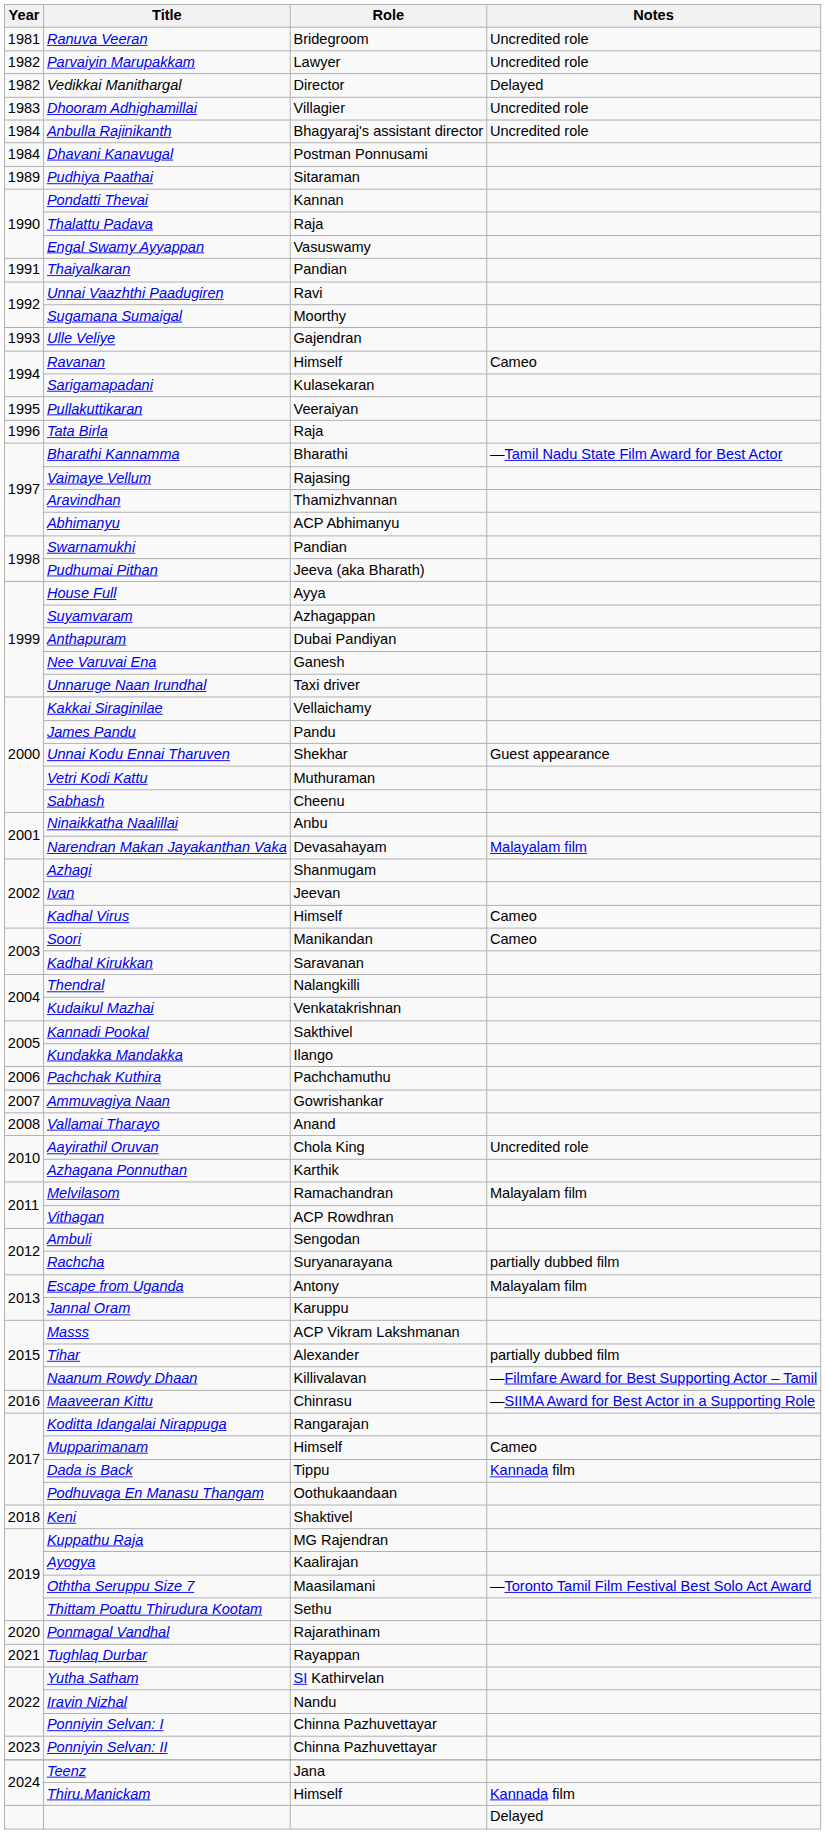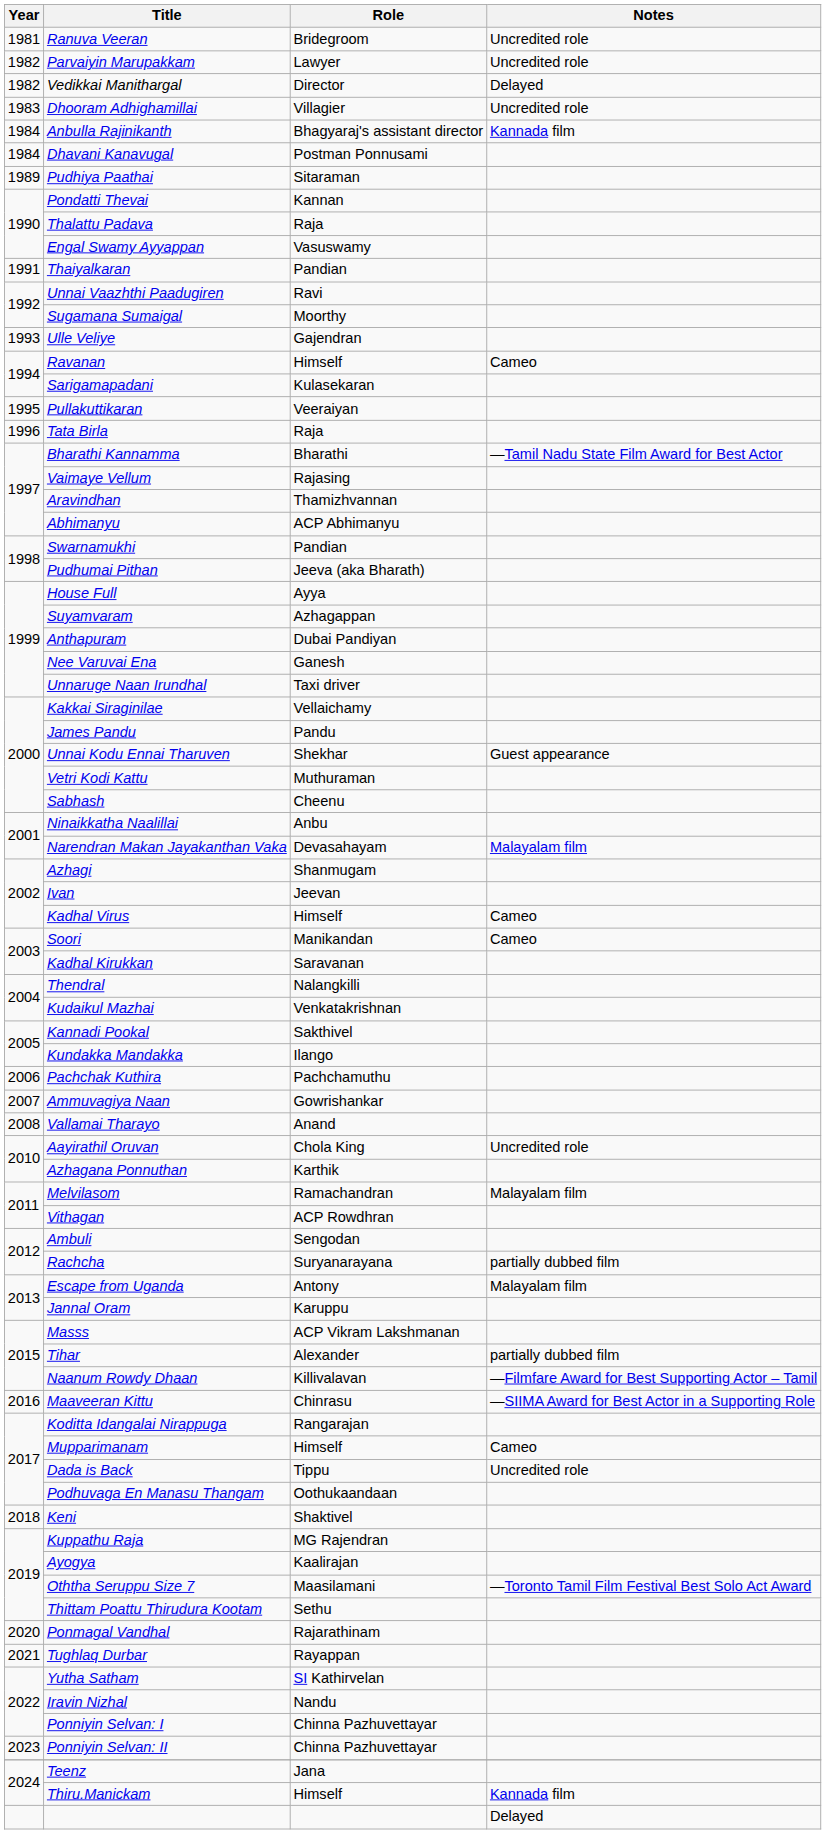Anbulla Rajinikanth | Notes: Uncredited role -> Kannada film
Dada is Back | Notes: Kannada film -> Uncredited role
